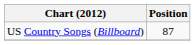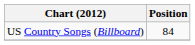US Country Songs (Billboard) | Position: 87 -> 84
